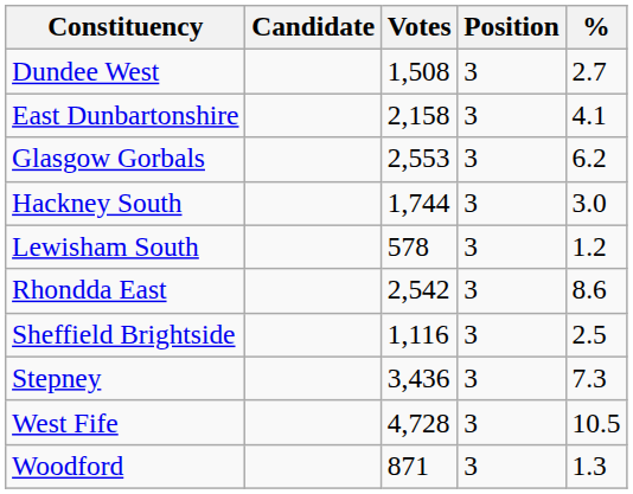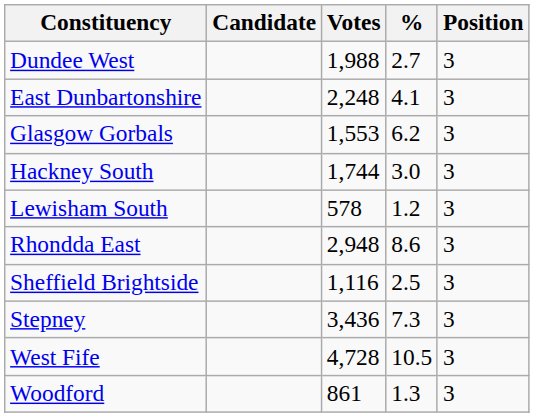columns swapped: % <-> Position
Dundee West | Votes: 1,508 -> 1,988
East Dunbartonshire | Votes: 2,158 -> 2,248
Glasgow Gorbals | Votes: 2,553 -> 1,553
Rhondda East | Votes: 2,542 -> 2,948
Woodford | Votes: 871 -> 861
